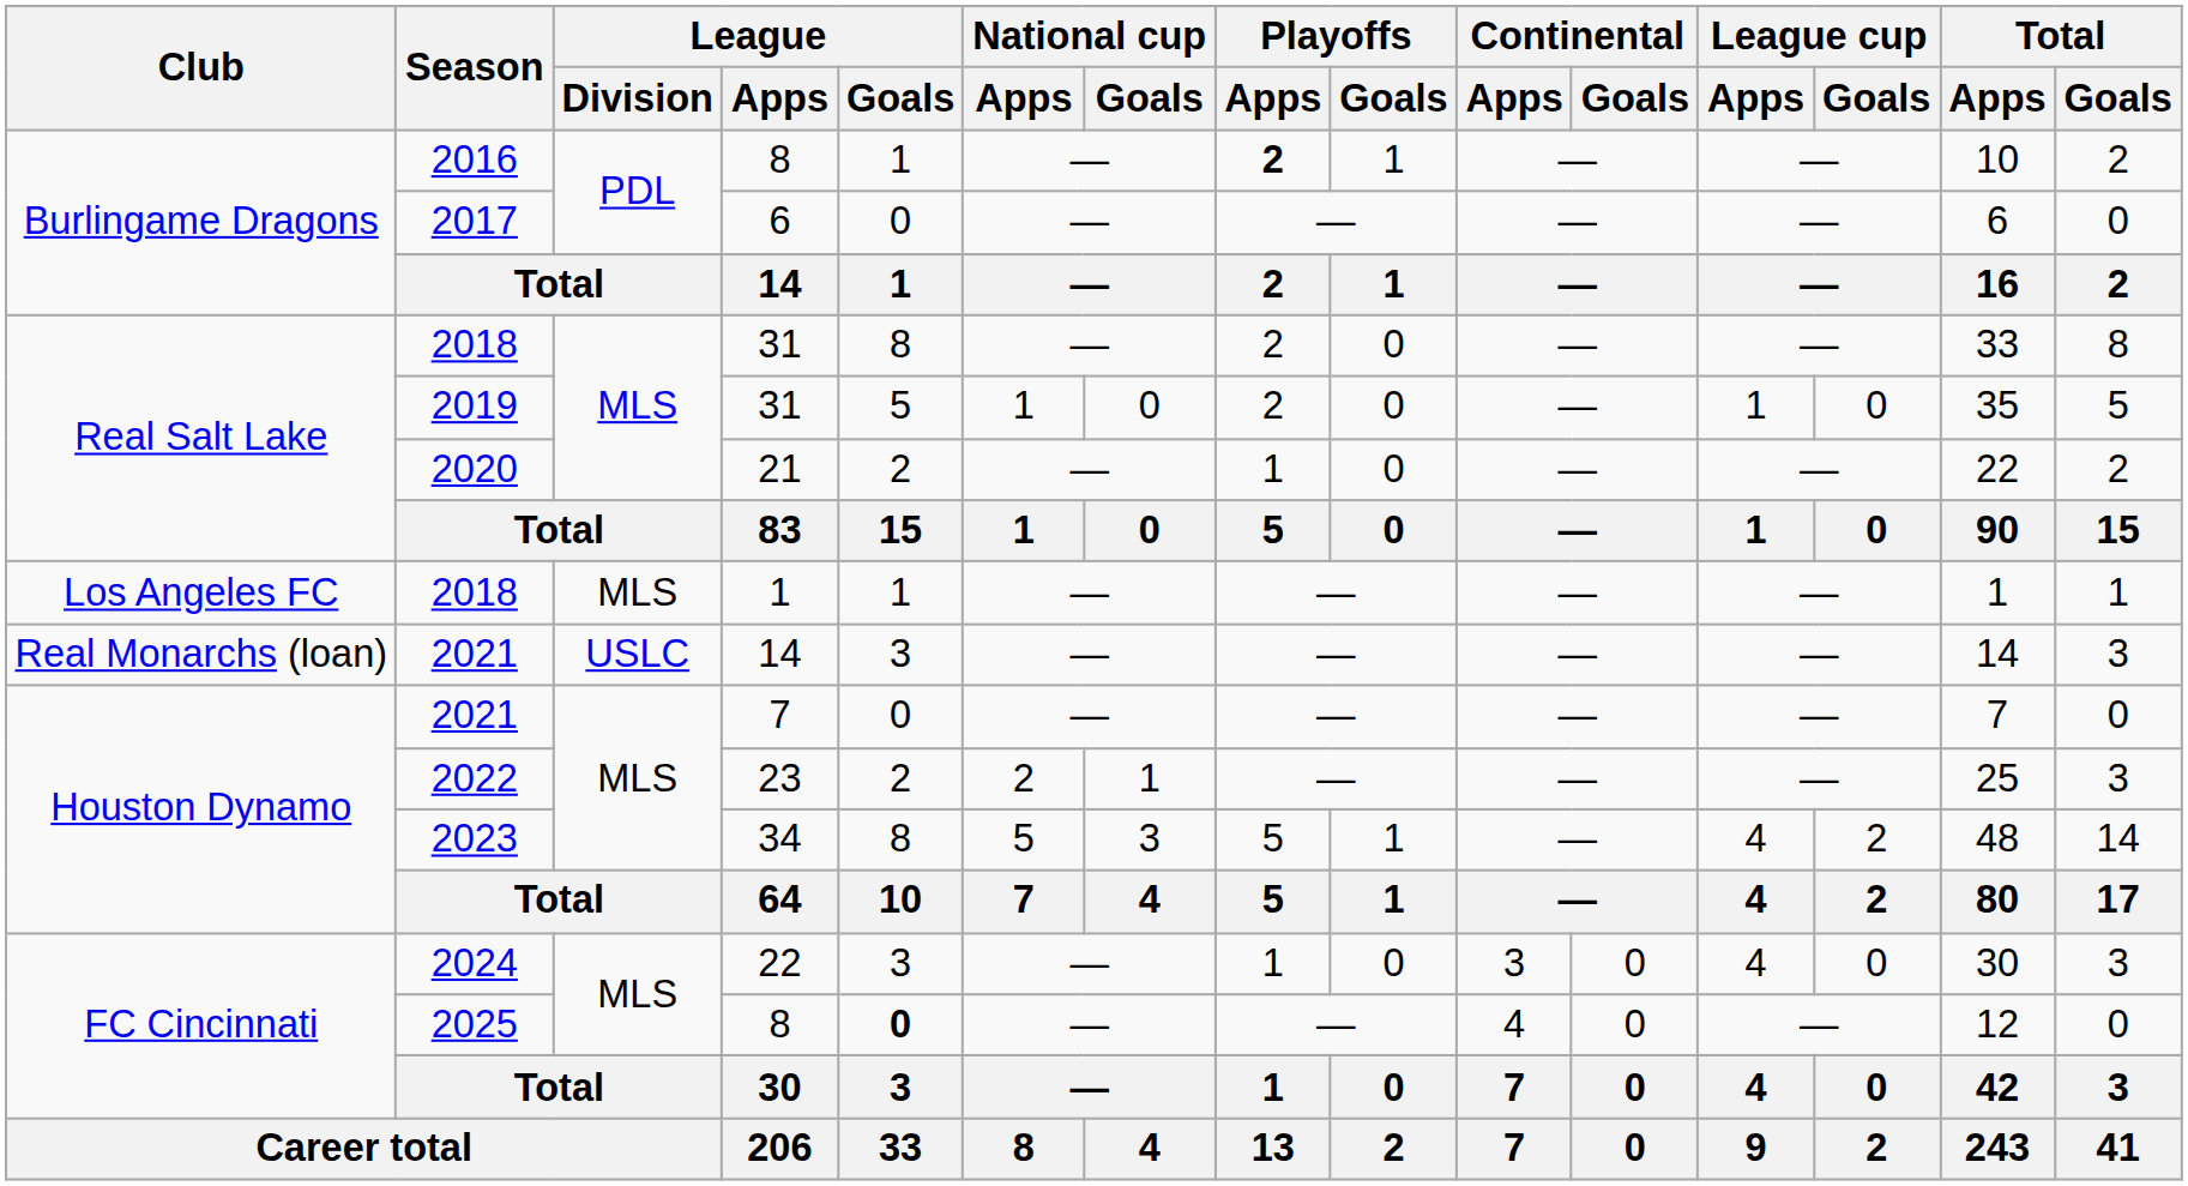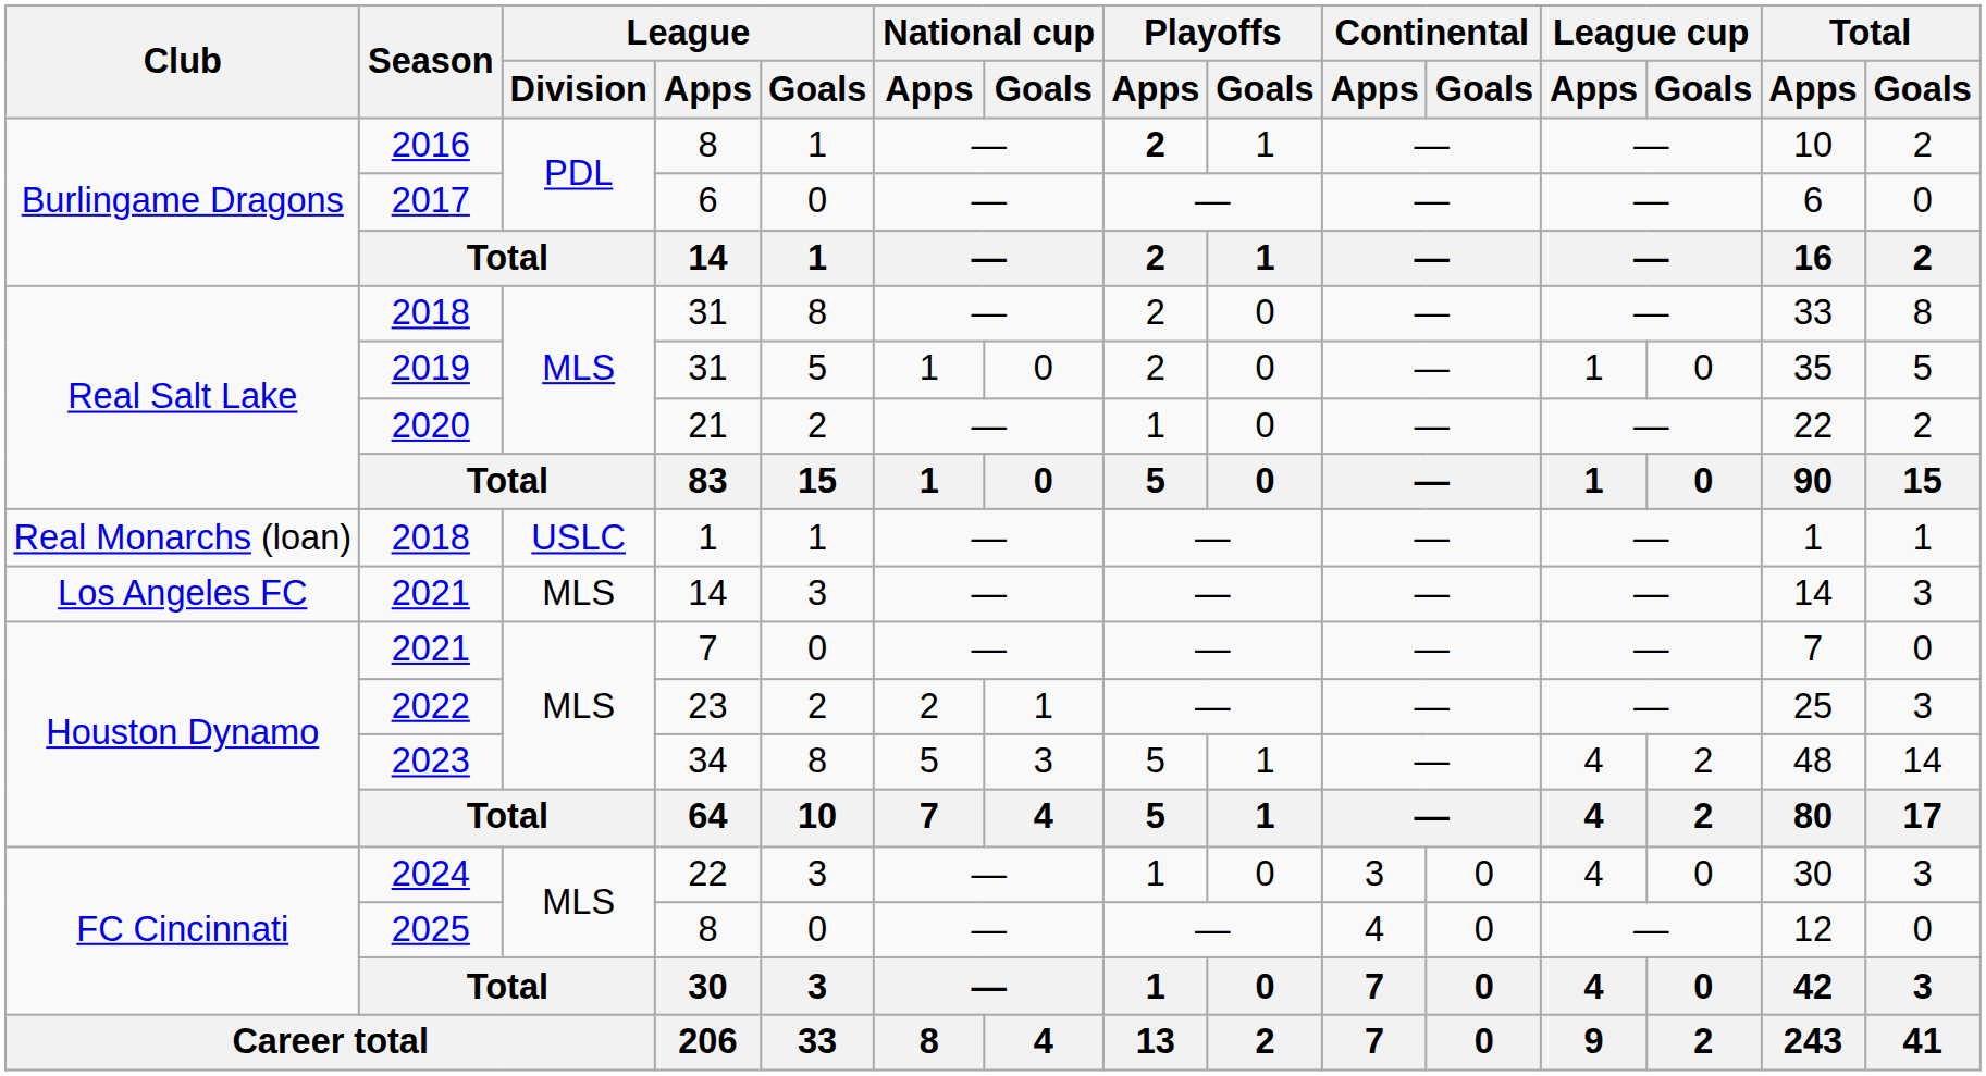2018 / 1 | Club: Los Angeles FC -> Real Monarchs (loan)
2018 / 1 | League / Division: MLS -> USLC
2021 / 14 | Club: Real Monarchs (loan) -> Los Angeles FC
2021 / 14 | League / Division: USLC -> MLS
2025 | League / Goals: bold -> normal
